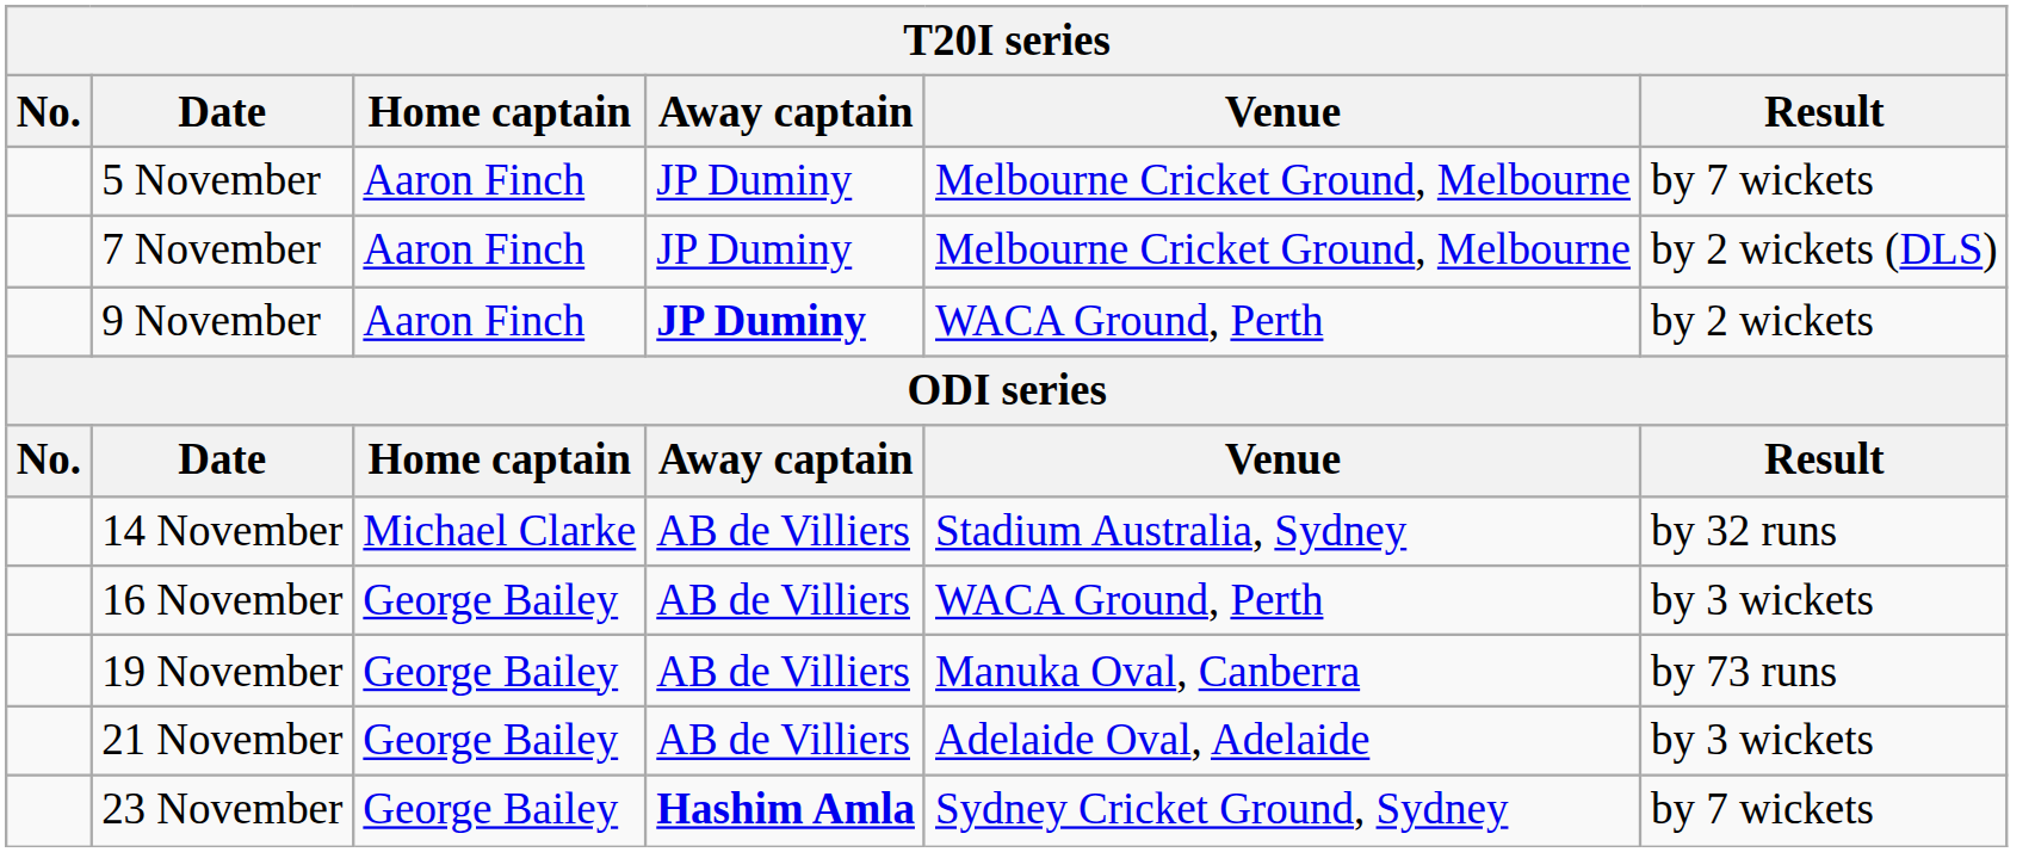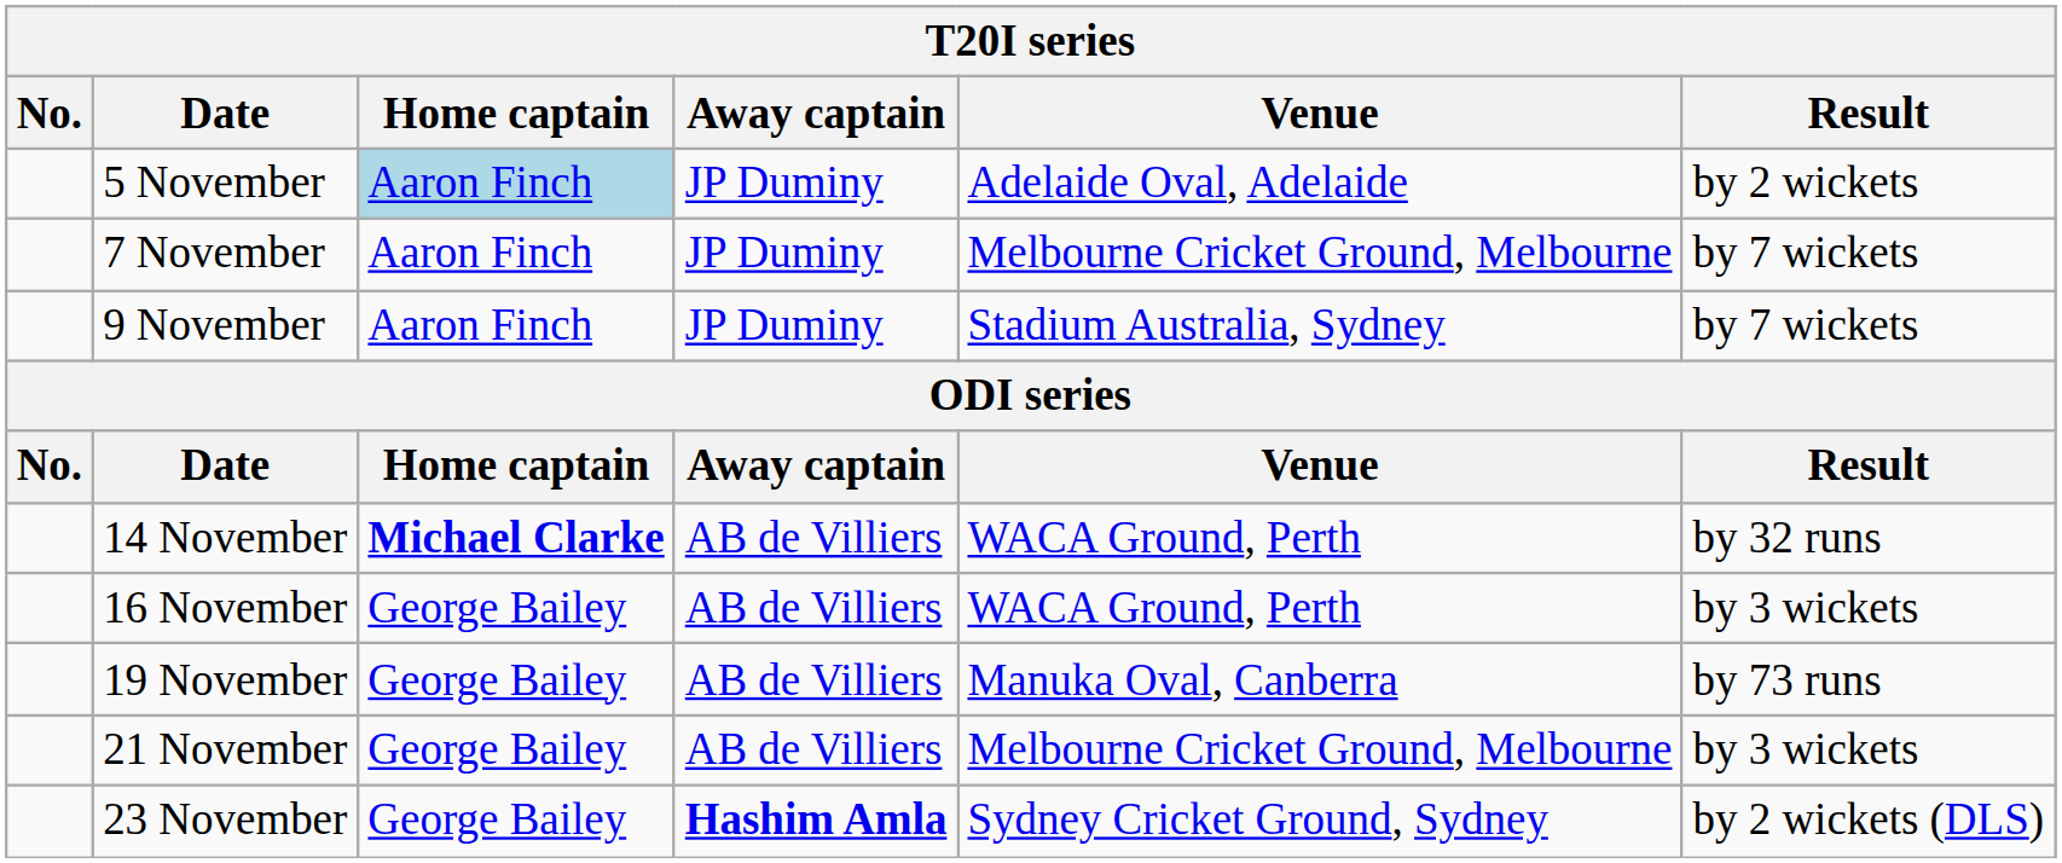5 November | Home captain: no background -> lightblue background
5 November | Venue: Melbourne Cricket Ground, Melbourne -> Adelaide Oval, Adelaide
5 November | Result: by 7 wickets -> by 2 wickets
7 November | Result: by 2 wickets (DLS) -> by 7 wickets
9 November | Away captain: bold -> normal
9 November | Venue: WACA Ground, Perth -> Stadium Australia, Sydney
9 November | Result: by 2 wickets -> by 7 wickets
14 November | Home captain: normal -> bold
14 November | Venue: Stadium Australia, Sydney -> WACA Ground, Perth
21 November | Venue: Adelaide Oval, Adelaide -> Melbourne Cricket Ground, Melbourne
23 November | Result: by 7 wickets -> by 2 wickets (DLS)
